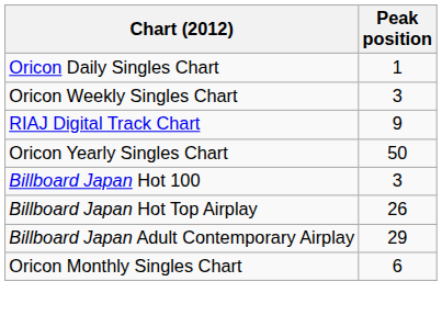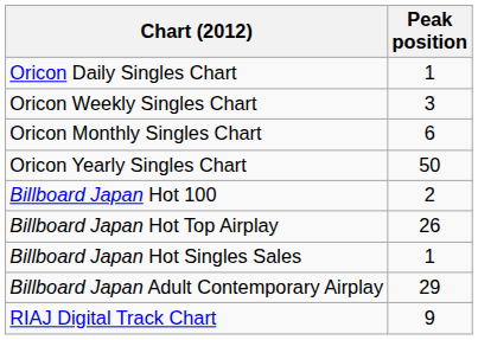rows swapped: Oricon Monthly Singles Chart <-> RIAJ Digital Track Chart
Billboard Japan Hot 100 | Peak position: 3 -> 2
+ row: Billboard Japan Hot Singles Sales | 1
